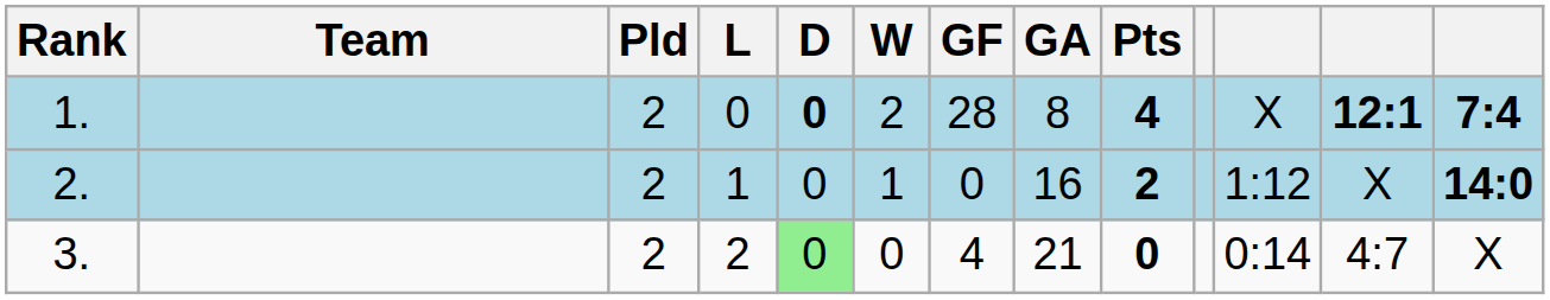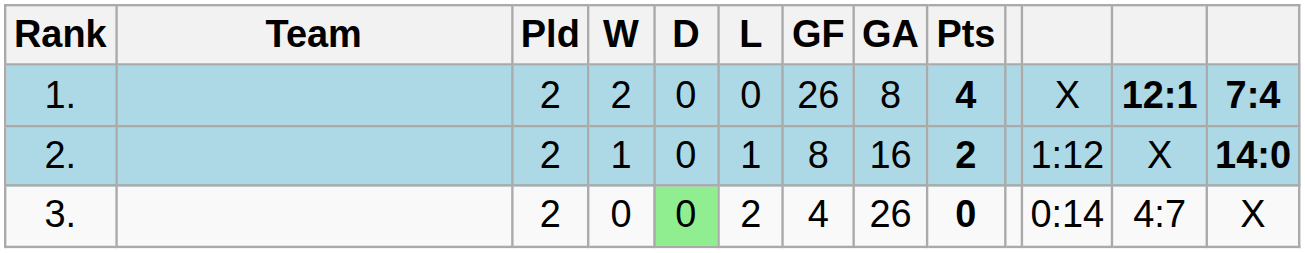columns swapped: W <-> L
1. | D: bold -> normal
1. | GF: 28 -> 26
2. | GF: 0 -> 8
3. | GA: 21 -> 26
